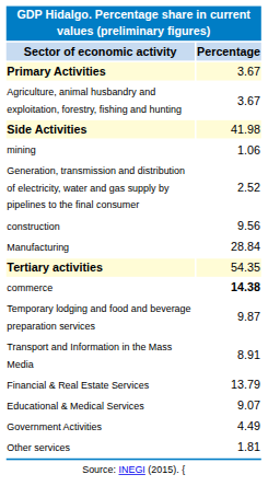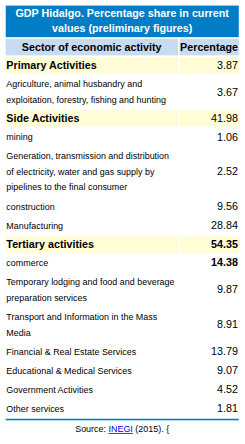Primary Activities | column 2: 3.67 -> 3.87
Tertiary activities | column 2: normal -> bold
Government Activities | column 2: 4.49 -> 4.52
